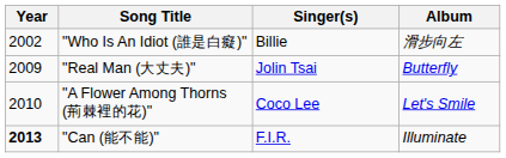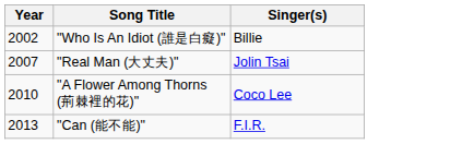- column: Album | 滑步向左 | Butterfly | Let's Smile | Illuminate
"Real Man (大丈夫)" | Year: 2009 -> 2007
"Can (能不能)" | Year: bold -> normal
